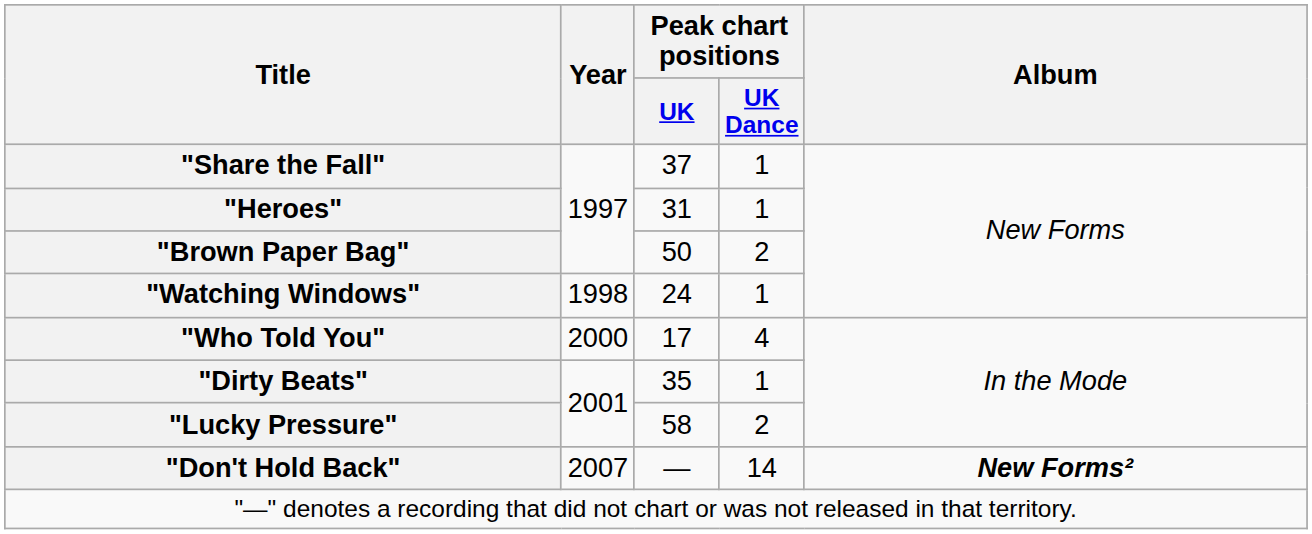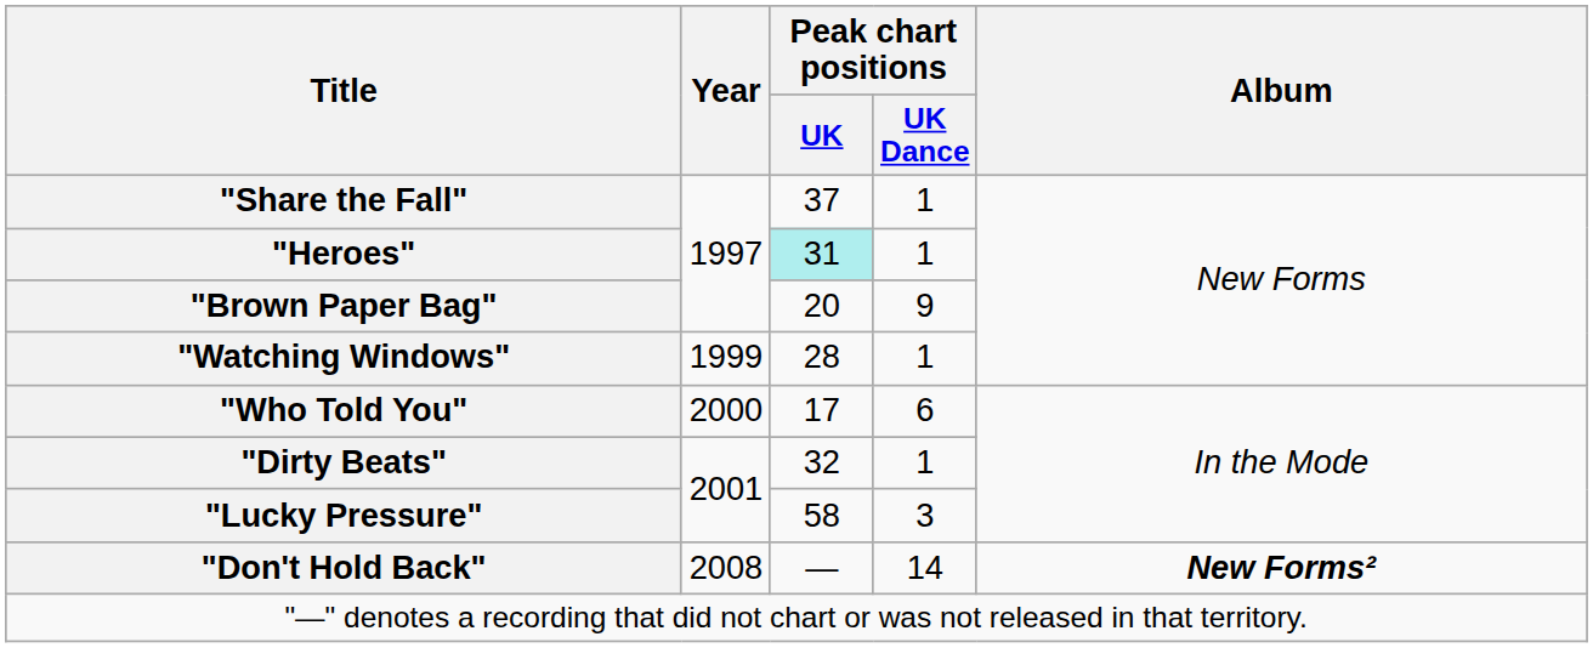"Heroes" | Peak chart positions / UK: no background -> paleturquoise background
"Brown Paper Bag" | Peak chart positions / UK: 50 -> 20
"Brown Paper Bag" | Peak chart positions / UK Dance: 2 -> 9
"Watching Windows" | Year: 1998 -> 1999
"Watching Windows" | Peak chart positions / UK: 24 -> 28
"Who Told You" | Peak chart positions / UK Dance: 4 -> 6
"Dirty Beats" | Peak chart positions / UK: 35 -> 32
"Lucky Pressure" | Peak chart positions / UK Dance: 2 -> 3
"Don't Hold Back" | Year: 2007 -> 2008
